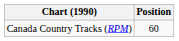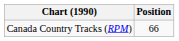Canada Country Tracks (RPM) | Position: 60 -> 66
